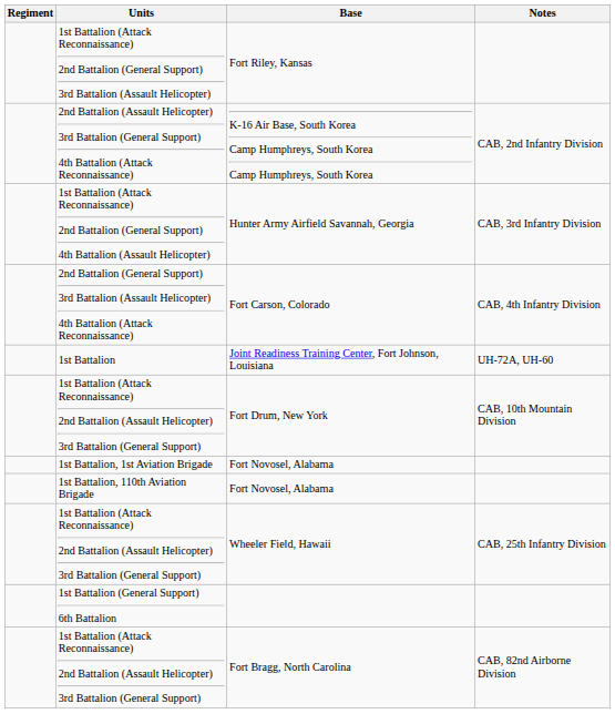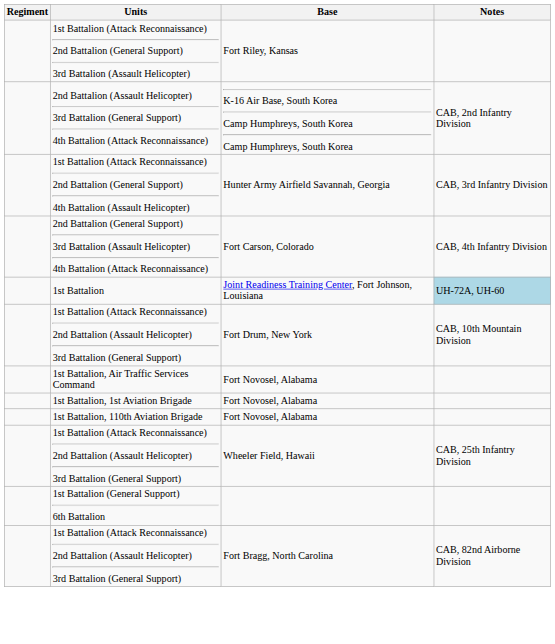1st Battalion | Notes: no background -> lightblue background
+ row: 1st Battalion, Air Traffic Services Command | Fort Novosel, Alabama
